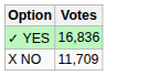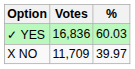+ column: % | 60.03 | 39.97
